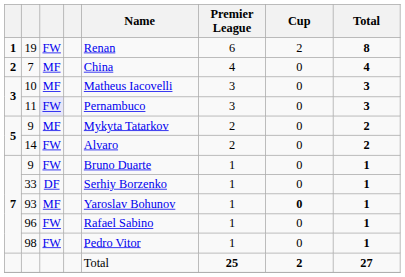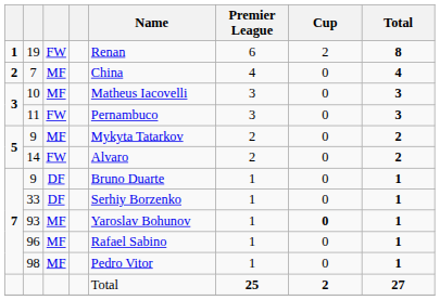11 | column 3: lavender background -> no background
7 / 9 | column 3: FW -> DF
96 | column 3: FW -> MF
98 | column 3: FW -> MF
